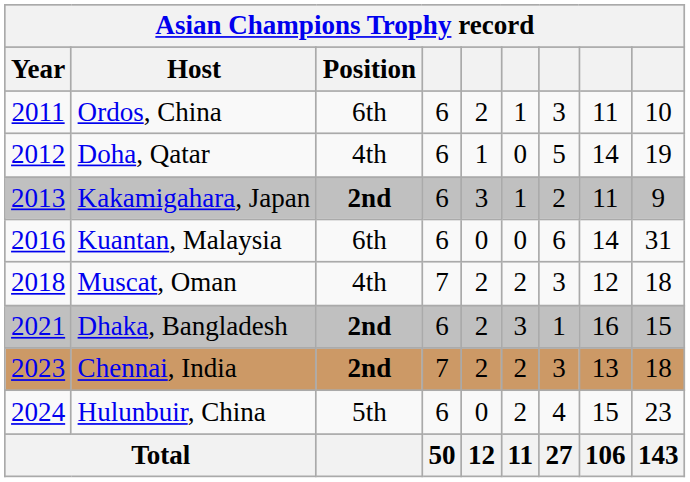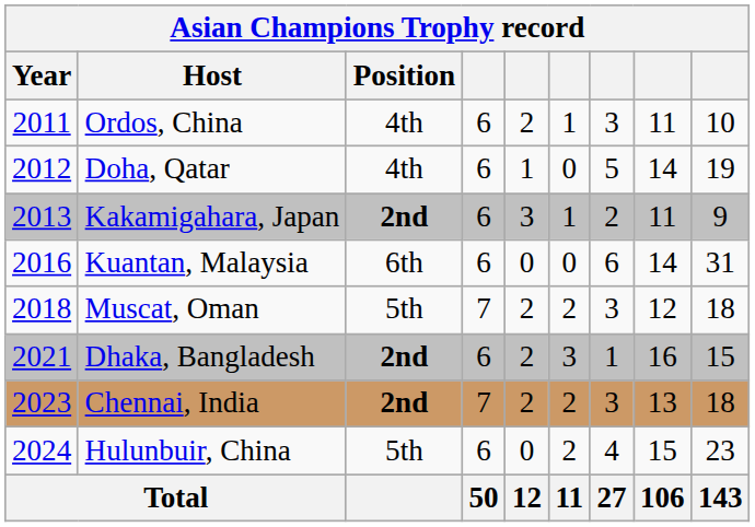Ordos, China | Position: 6th -> 4th
Muscat, Oman | Position: 4th -> 5th
